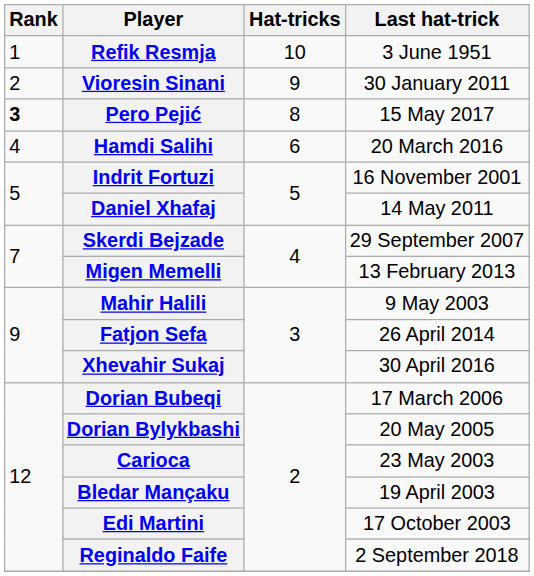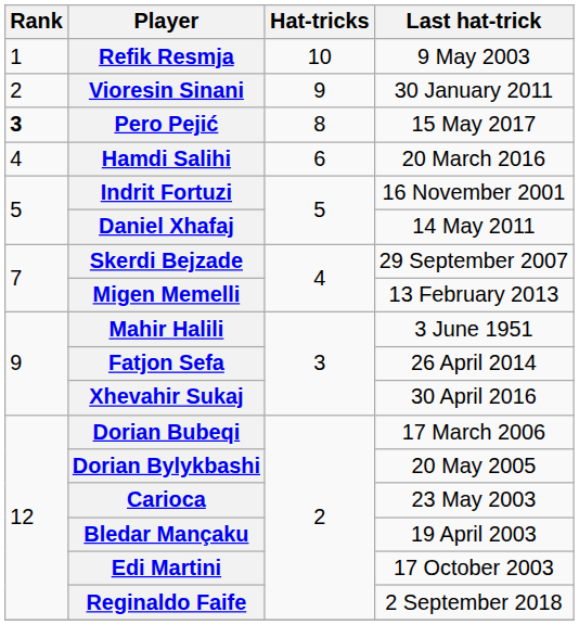Refik Resmja | Last hat-trick: 3 June 1951 -> 9 May 2003
Mahir Halili | Last hat-trick: 9 May 2003 -> 3 June 1951
